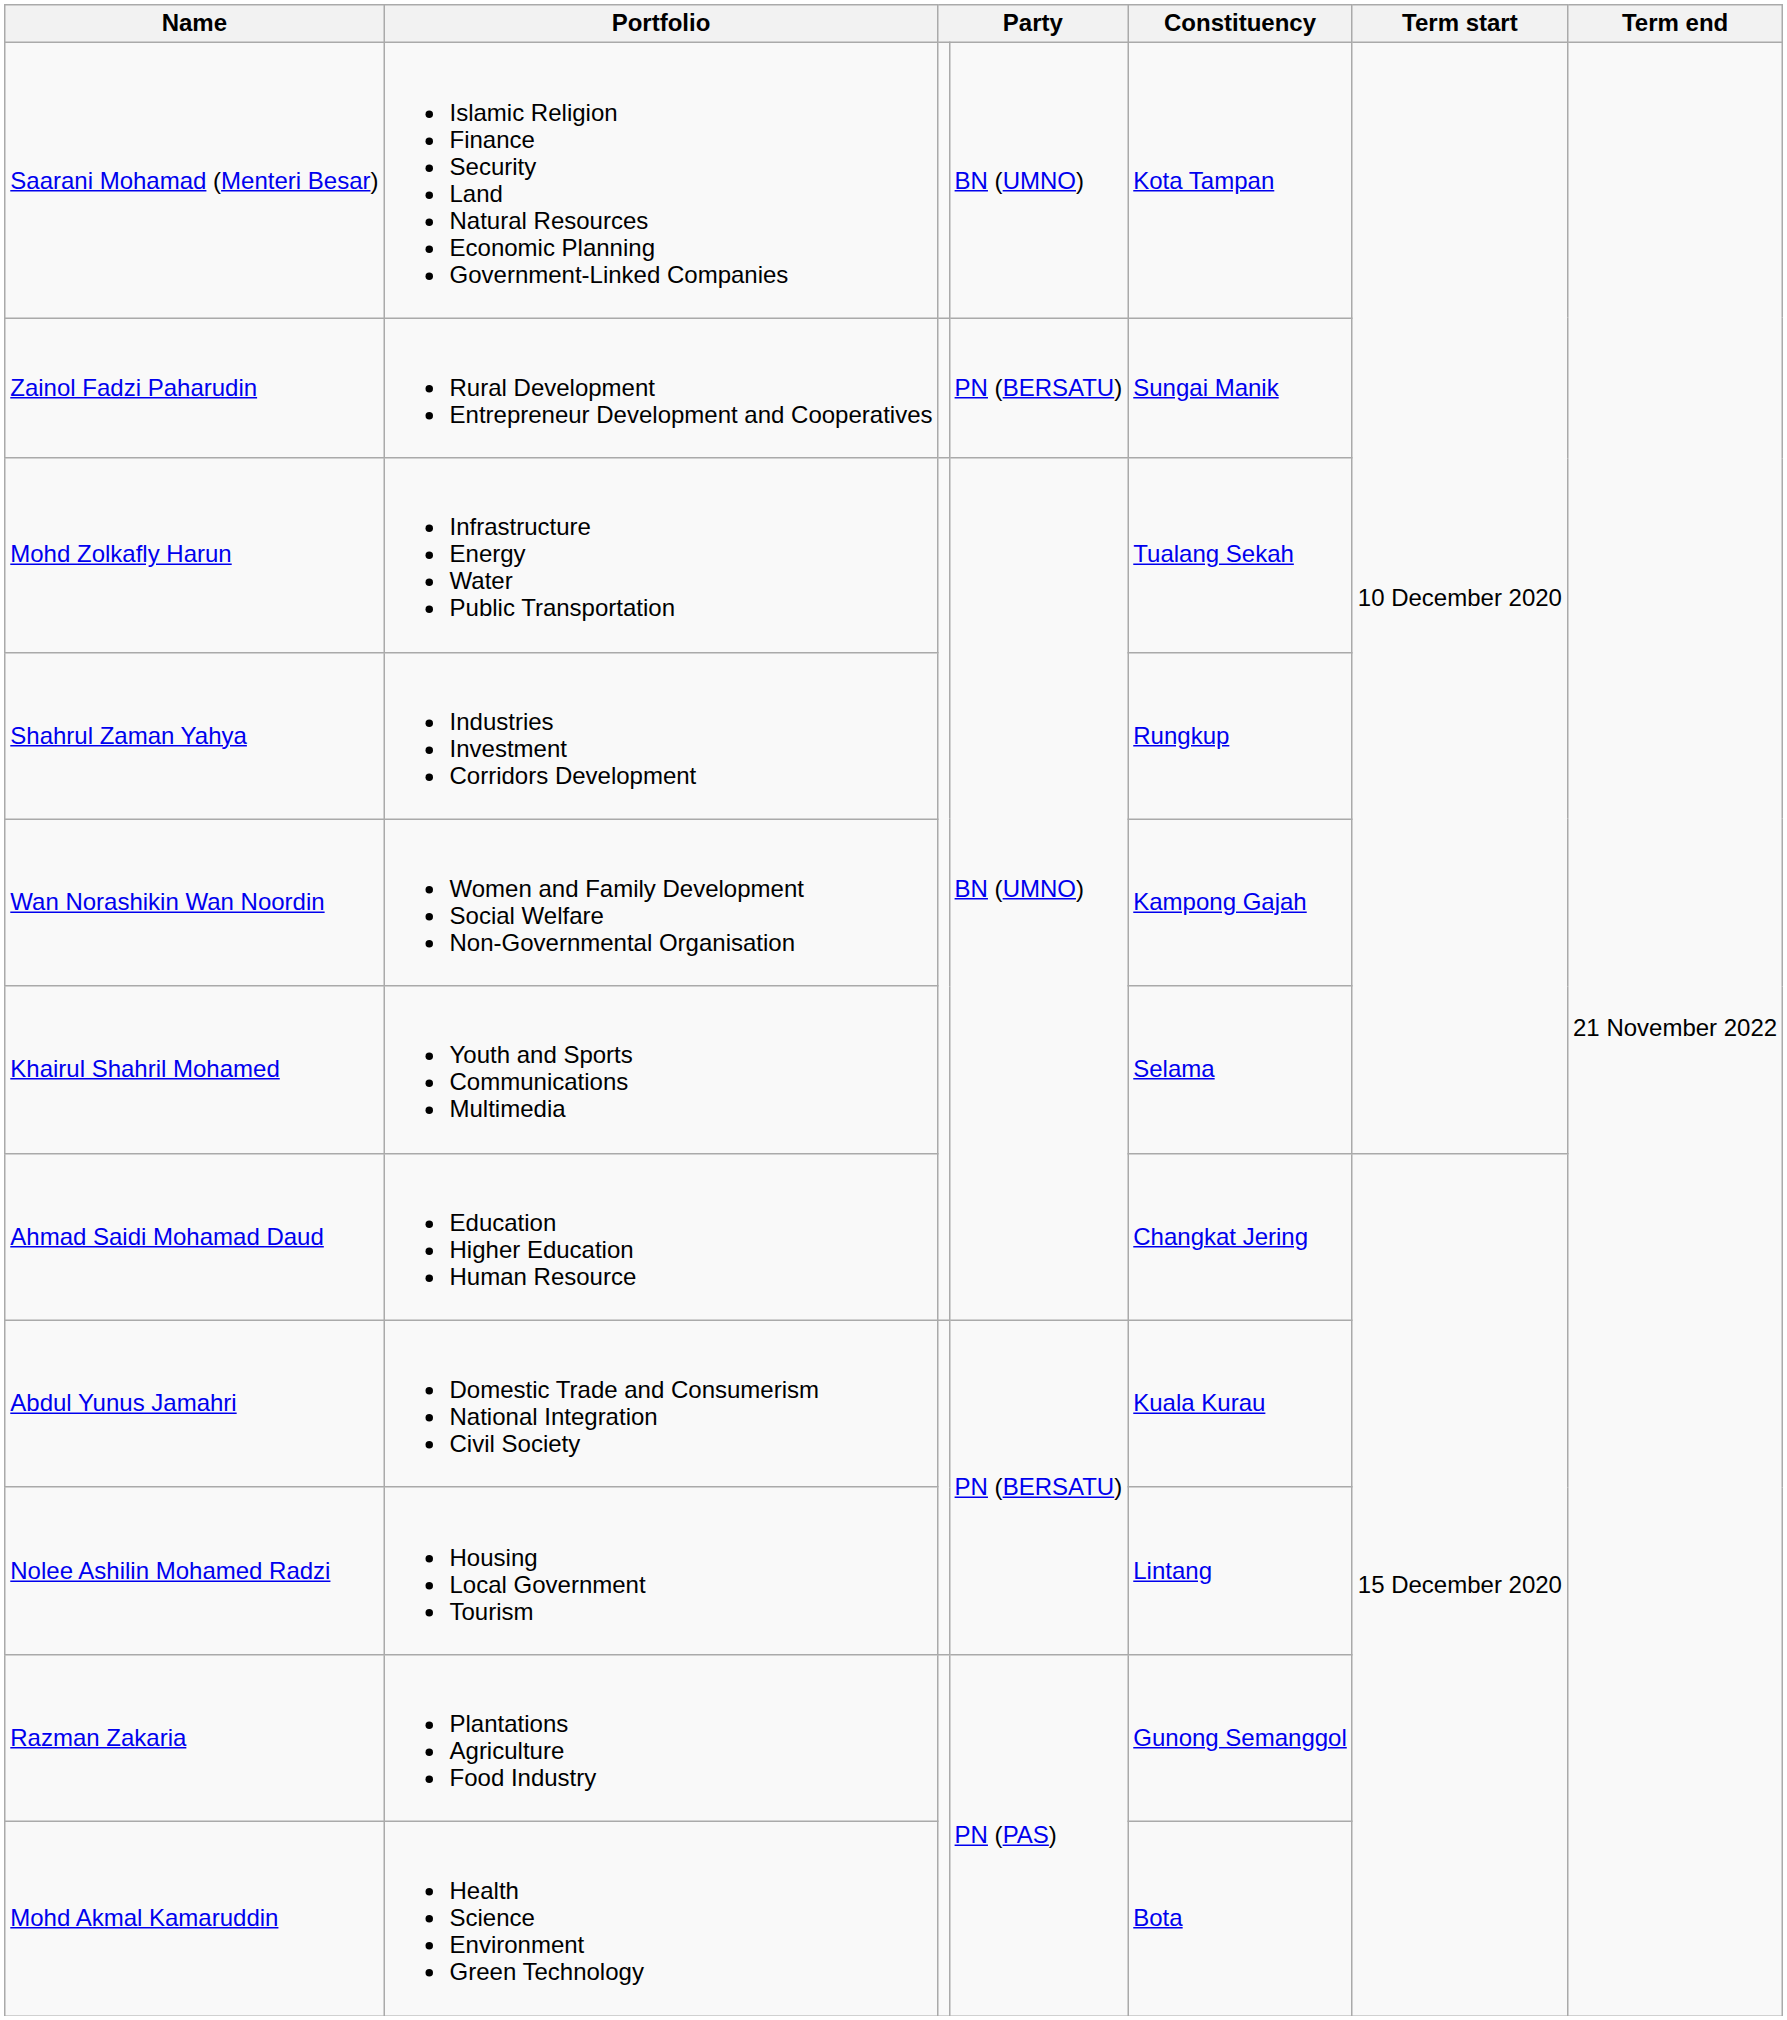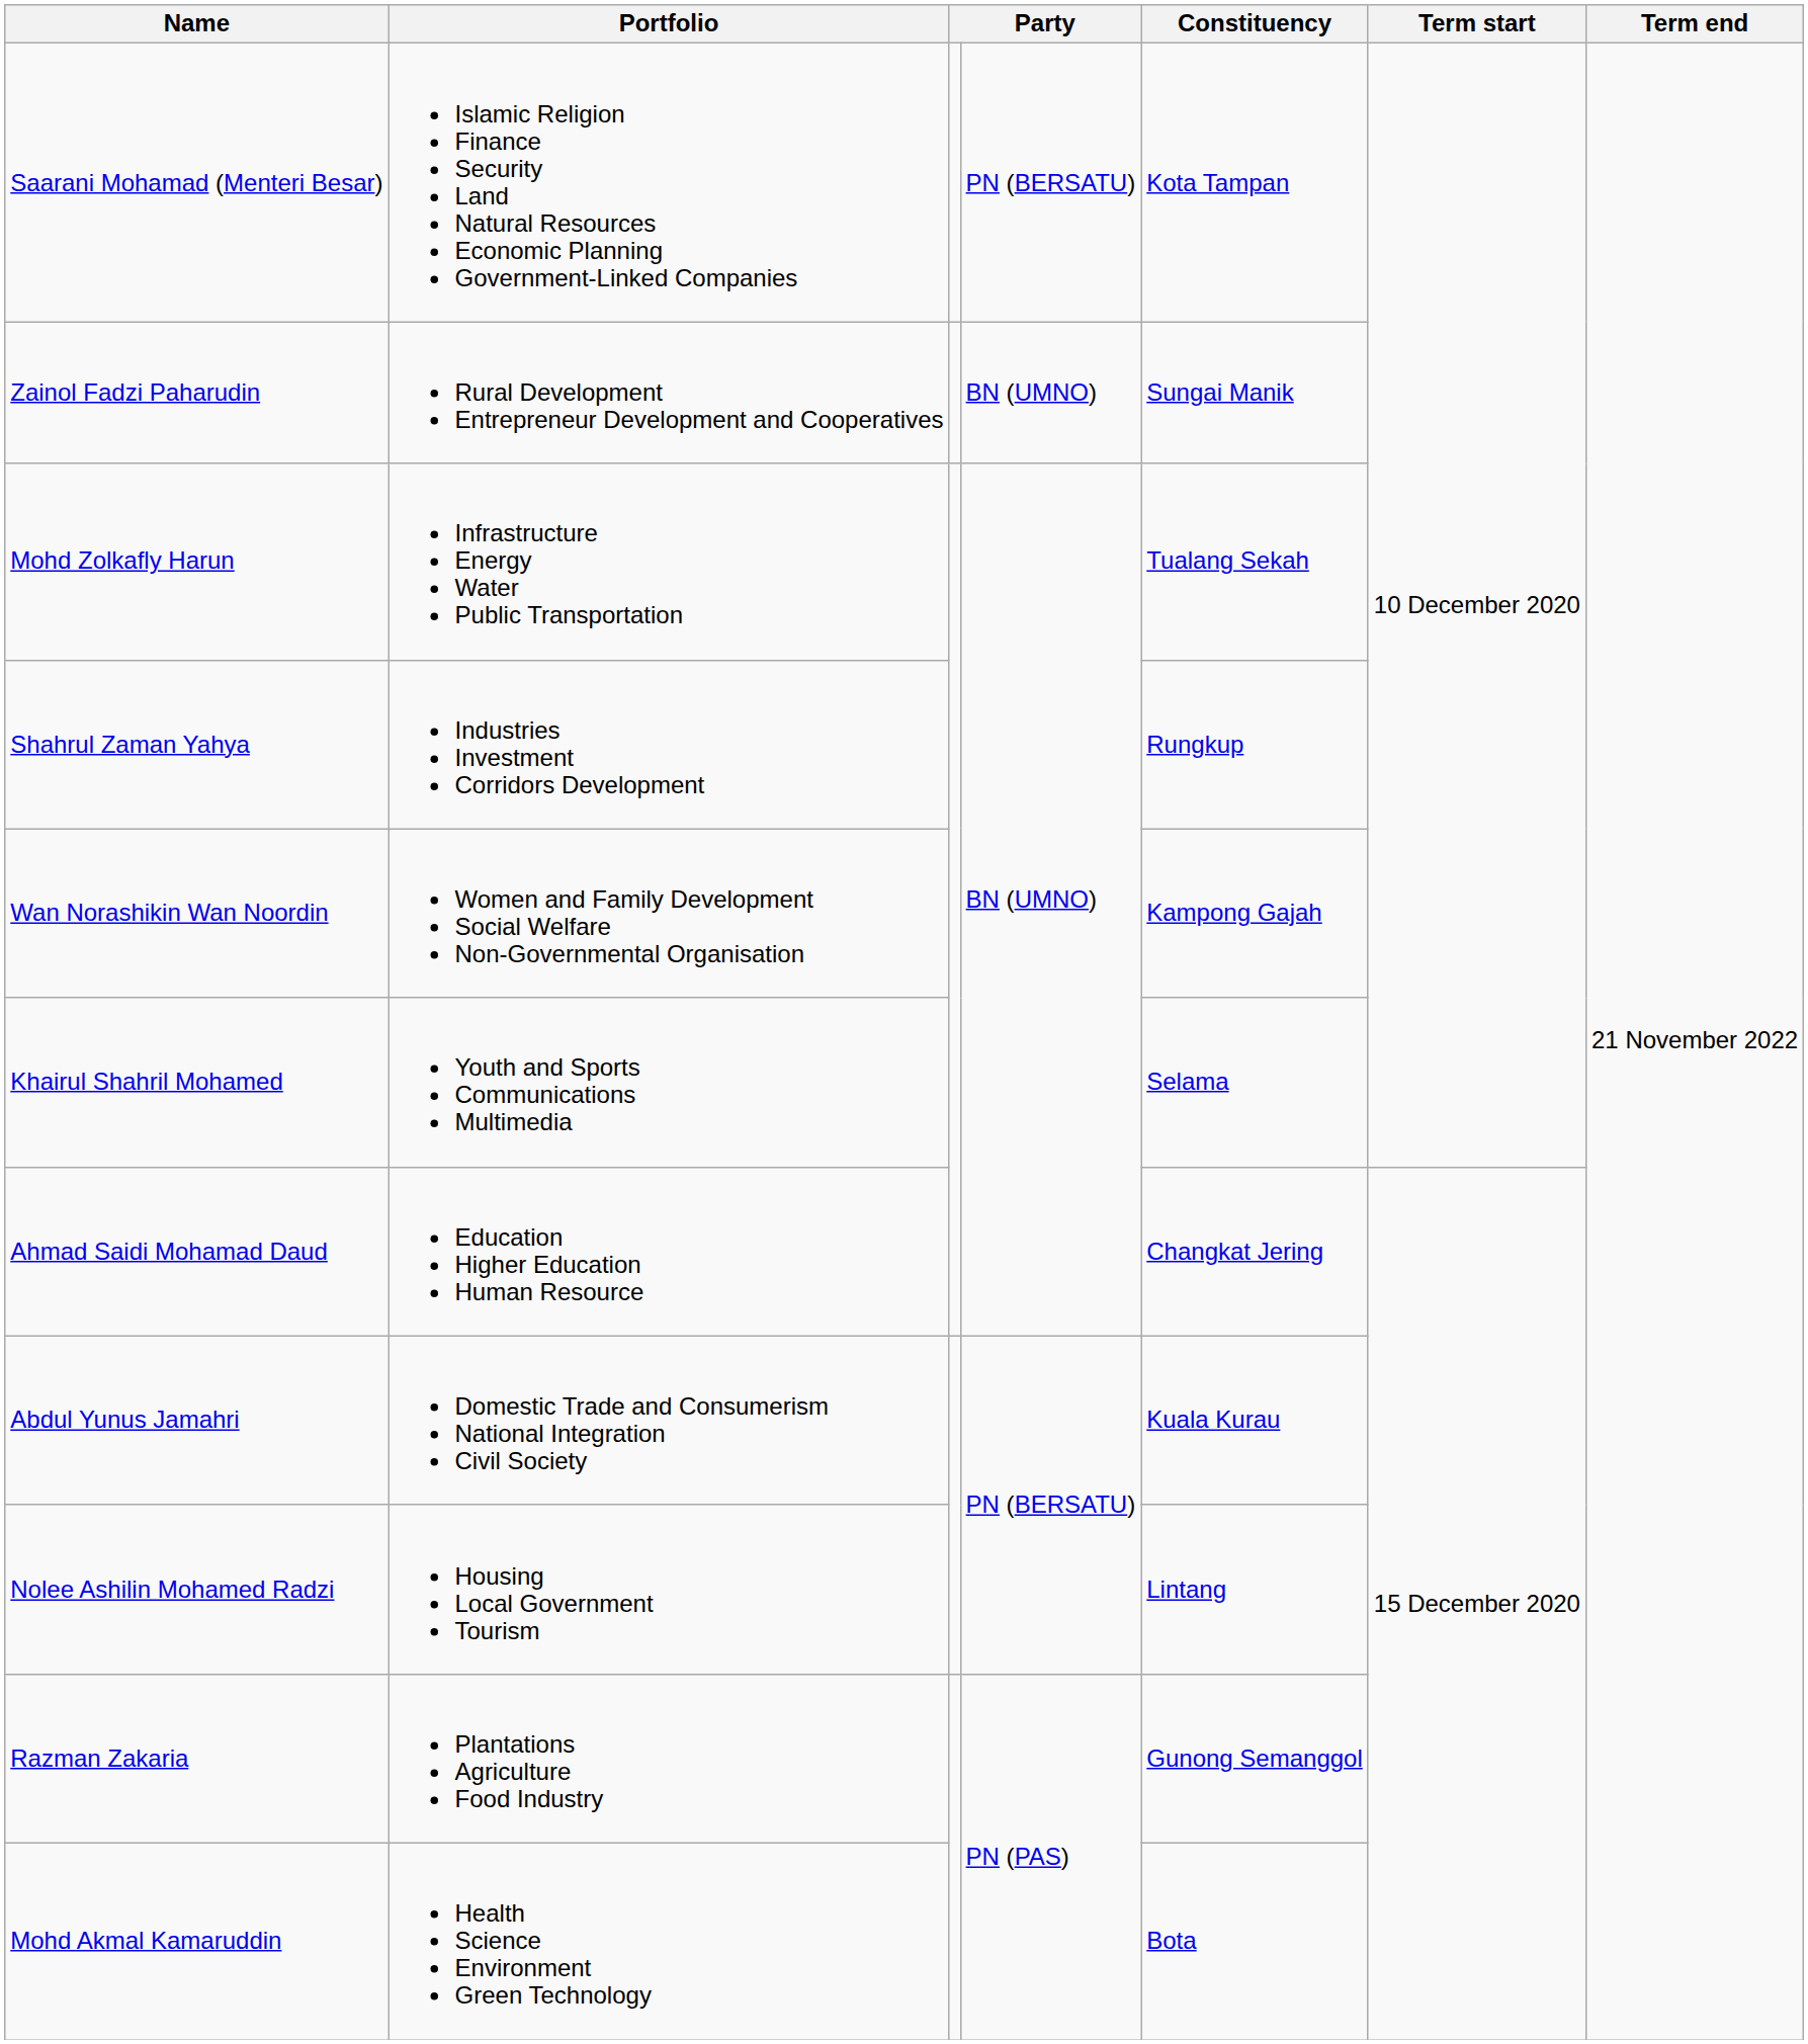Saarani Mohamad (Menteri Besar) | column 4: BN (UMNO) -> PN (BERSATU)
Zainol Fadzi Paharudin | column 4: PN (BERSATU) -> BN (UMNO)
